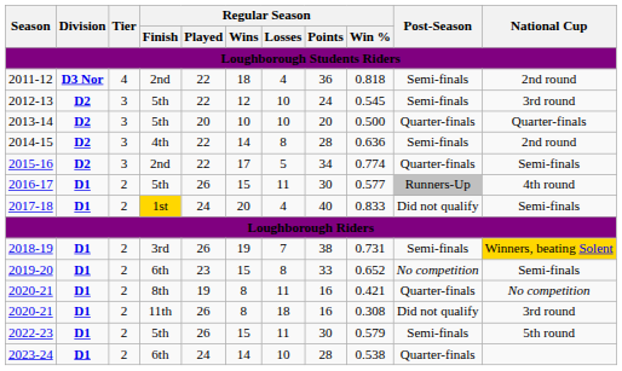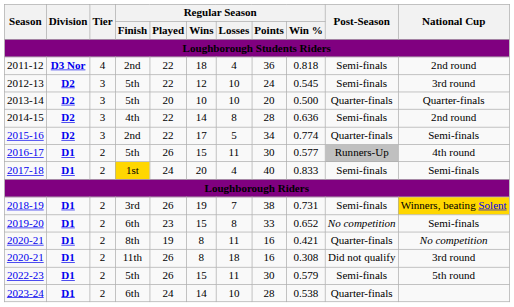2017-18 | Post-Season: Did not qualify -> Semi-finals
